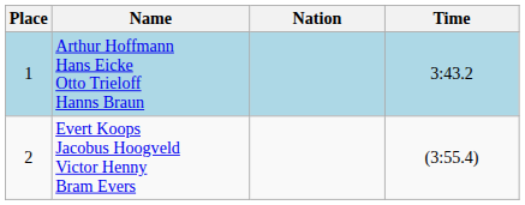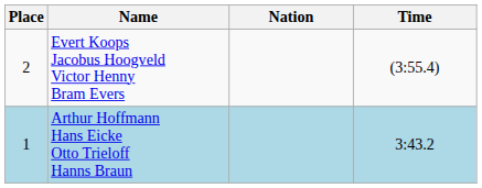rows swapped: Arthur Hoffmann Hans Eicke Otto Trieloff Hanns Braun <-> Evert Koops Jacobus Hoogveld Victor Henny Bram Evers
